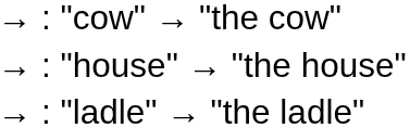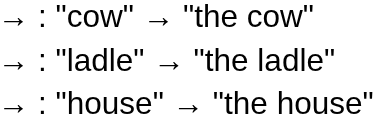rows swapped: → : "house" → "the house" <-> → : "ladle" → "the ladle"
